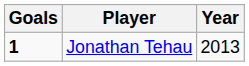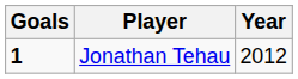Jonathan Tehau | Year: 2013 -> 2012
